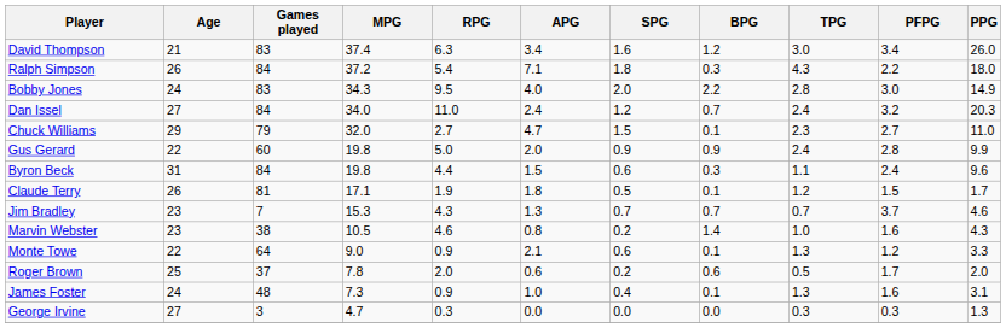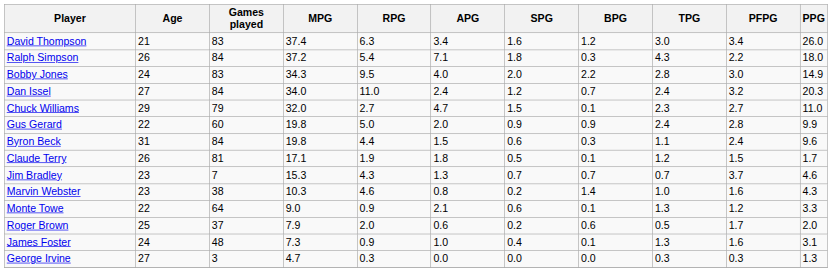Marvin Webster | MPG: 10.5 -> 10.3
Roger Brown | MPG: 7.8 -> 7.9
